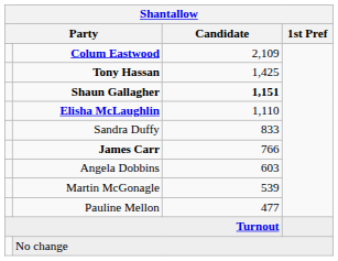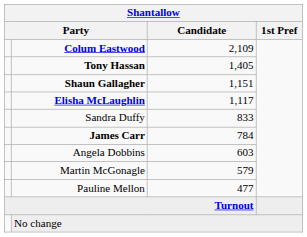Tony Hassan | Candidate: 1,425 -> 1,405
Shaun Gallagher | Candidate: bold -> normal
Elisha McLaughlin | Candidate: 1,110 -> 1,117
James Carr | Candidate: 766 -> 784
Martin McGonagle | Candidate: 539 -> 579
